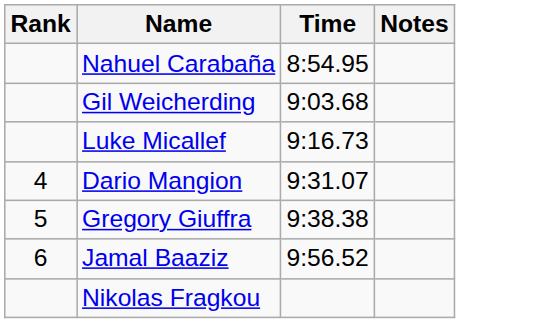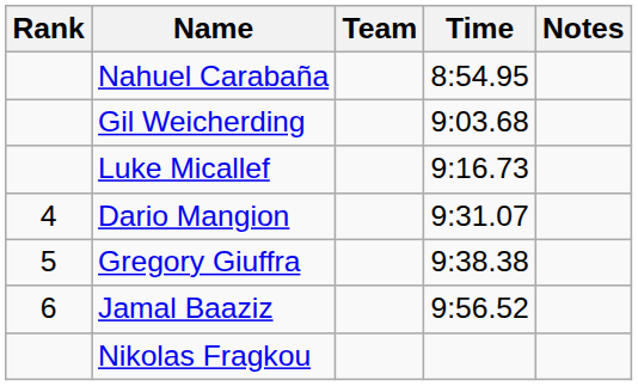+ column: Team
